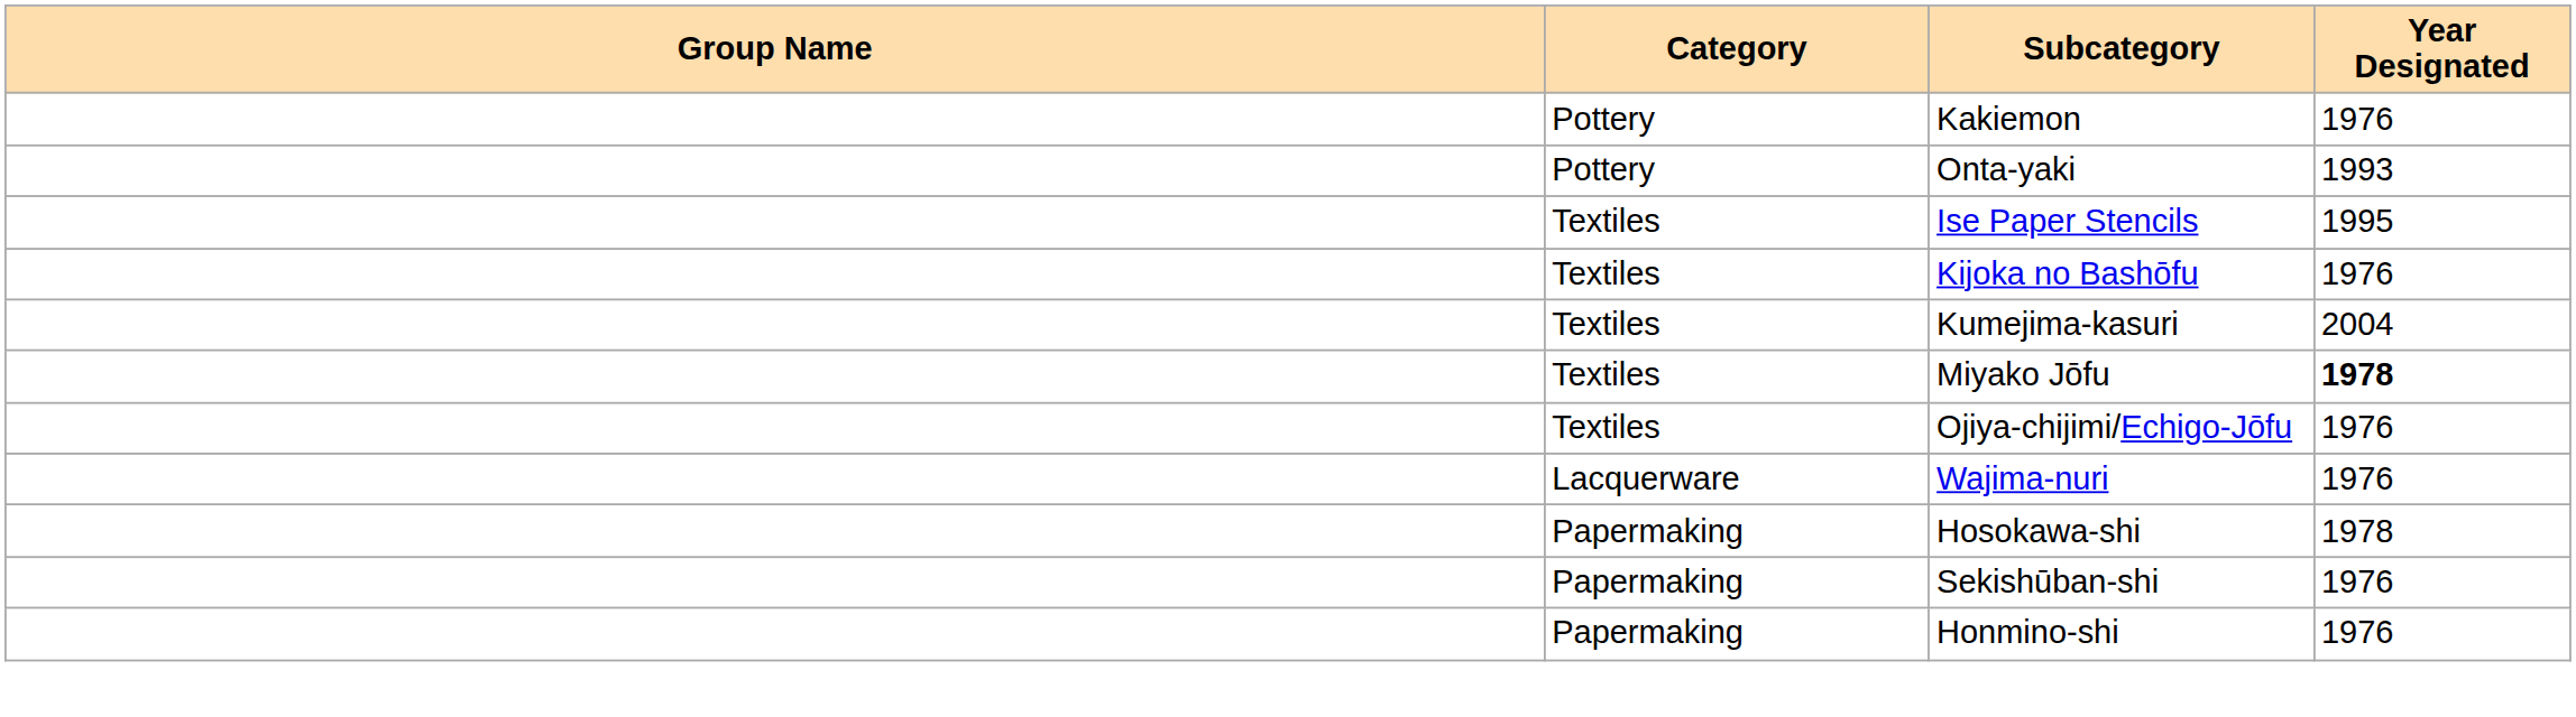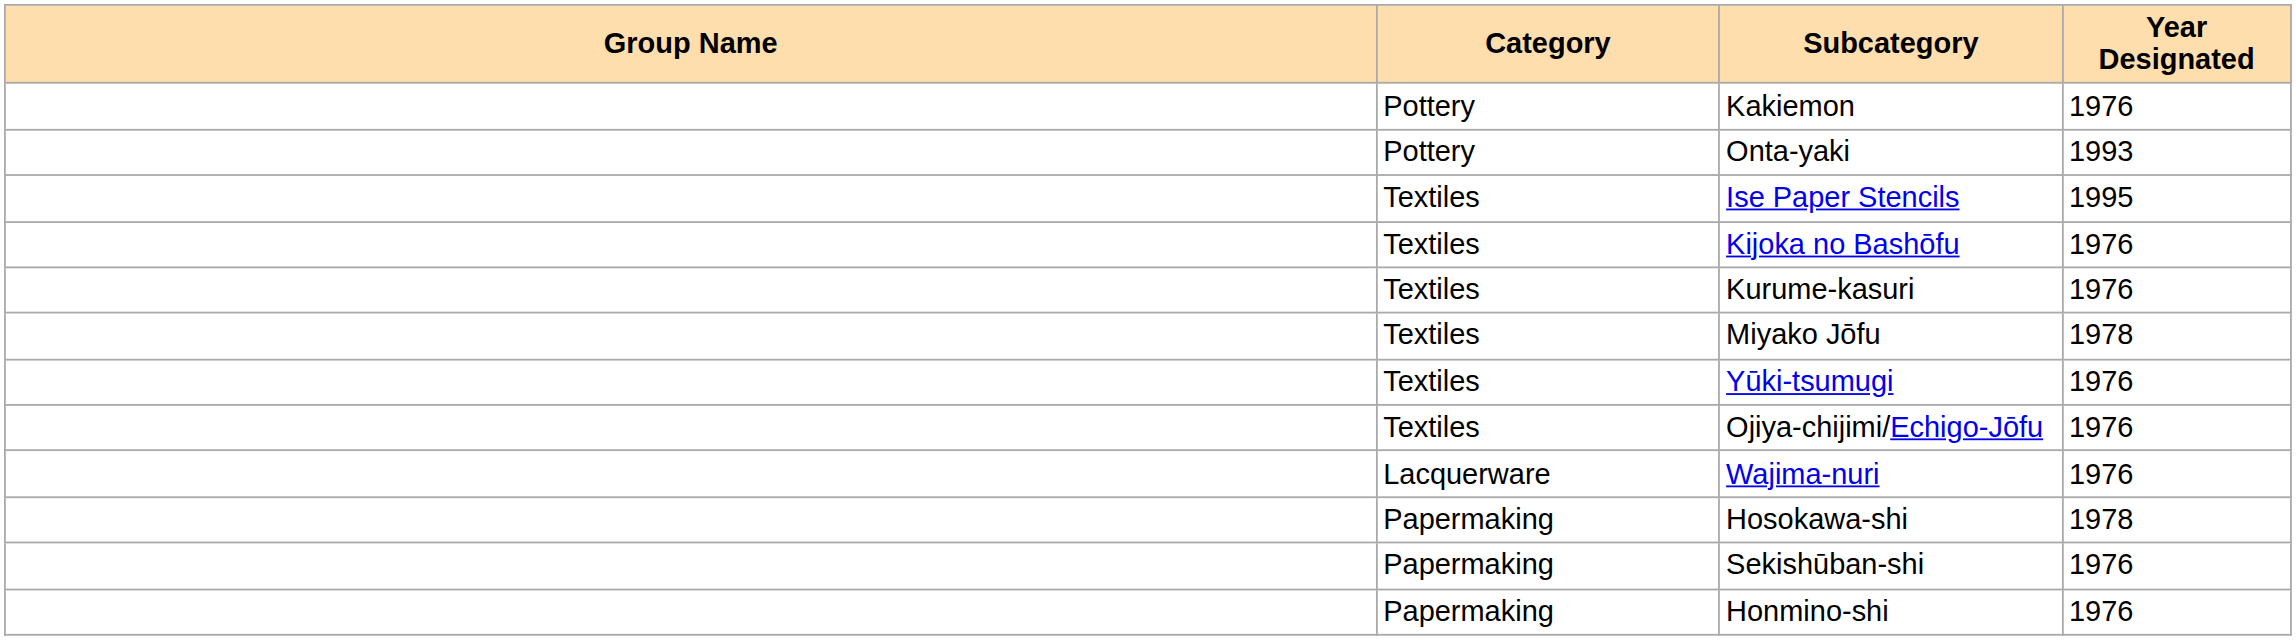- row: Textiles | Kumejima-kasuri | 2004
+ row: Textiles | Kurume-kasuri | 1976
Miyako Jōfu | Year Designated: bold -> normal
+ row: Textiles | Yūki-tsumugi | 1976
